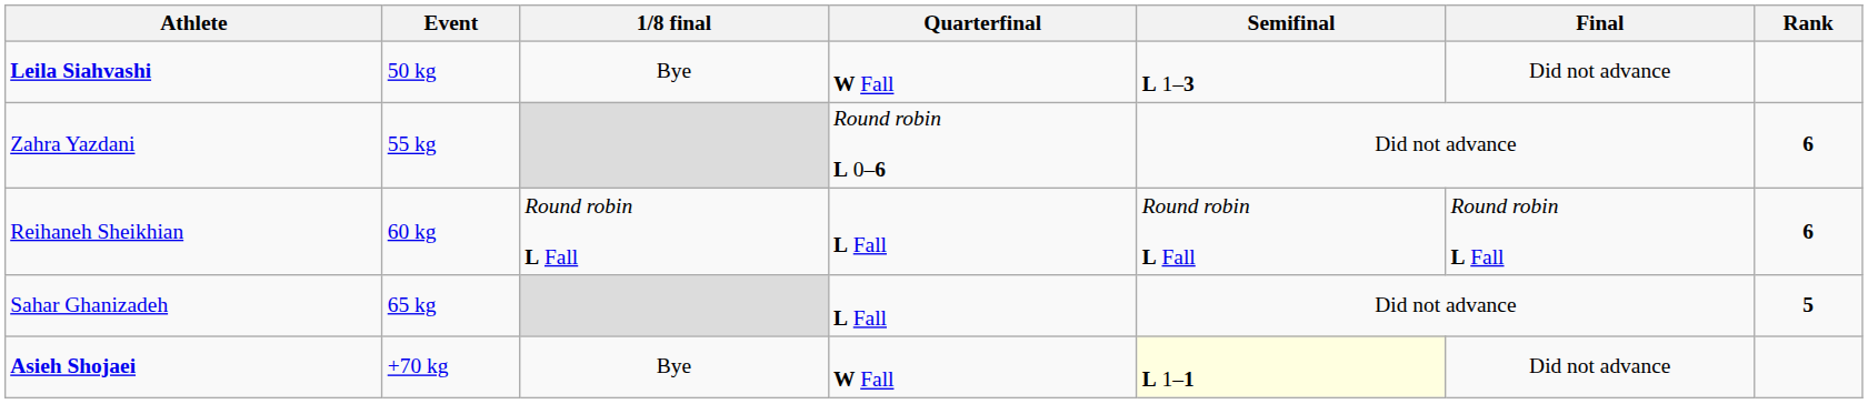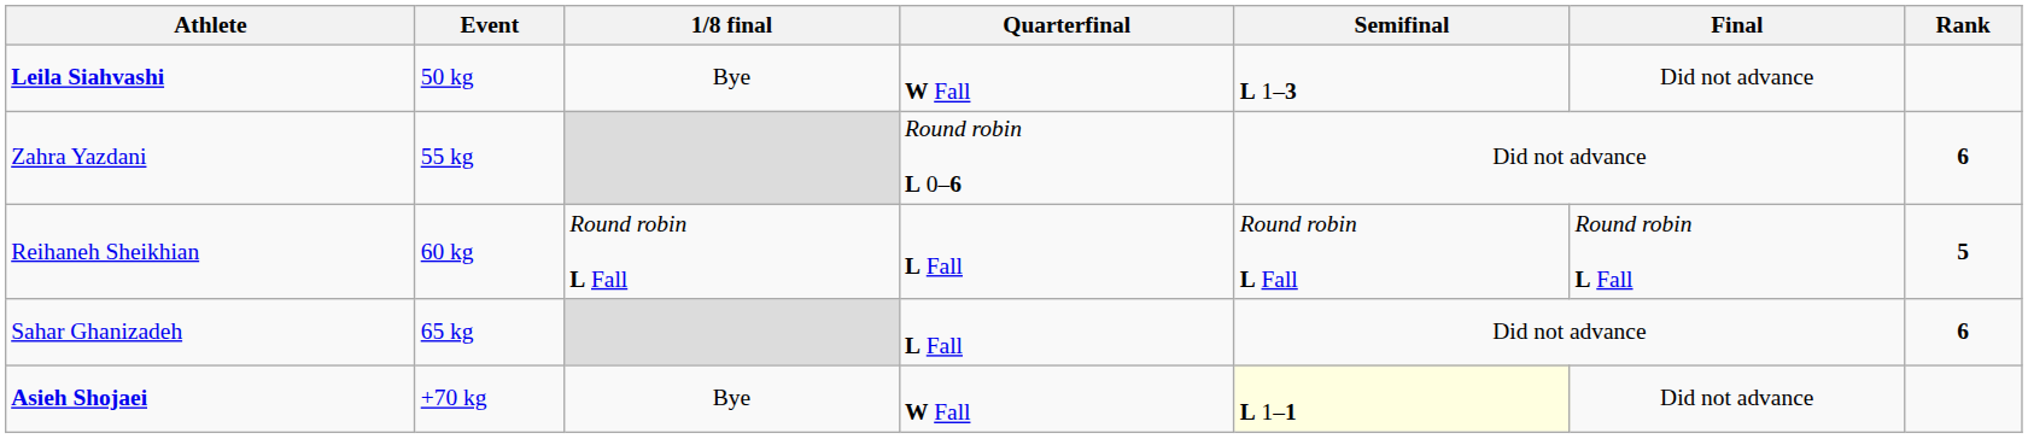Reihaneh Sheikhian | Rank: 6 -> 5
Sahar Ghanizadeh | Rank: 5 -> 6
